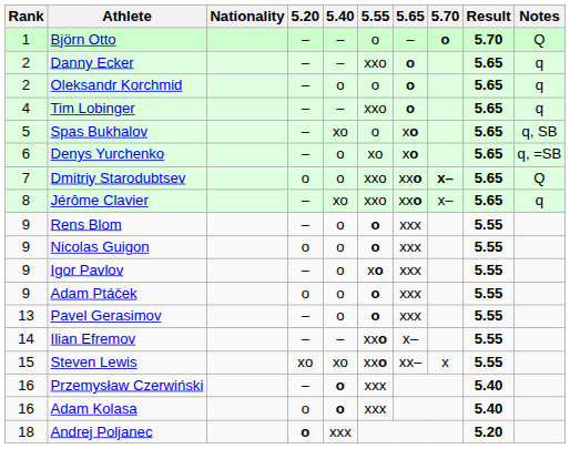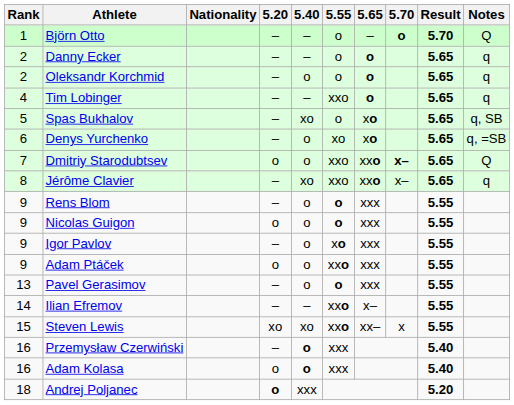Danny Ecker | 5.55: xxo -> o
Adam Ptáček | 5.55: o -> xxo
